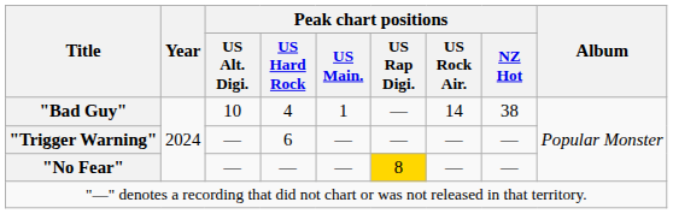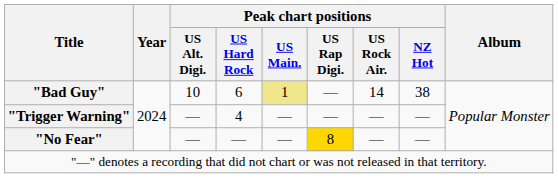"Bad Guy" | Peak chart positions / US Hard Rock: 4 -> 6
"Bad Guy" | Peak chart positions / US Main.: no background -> khaki background
"Trigger Warning" | Peak chart positions / US Hard Rock: 6 -> 4
